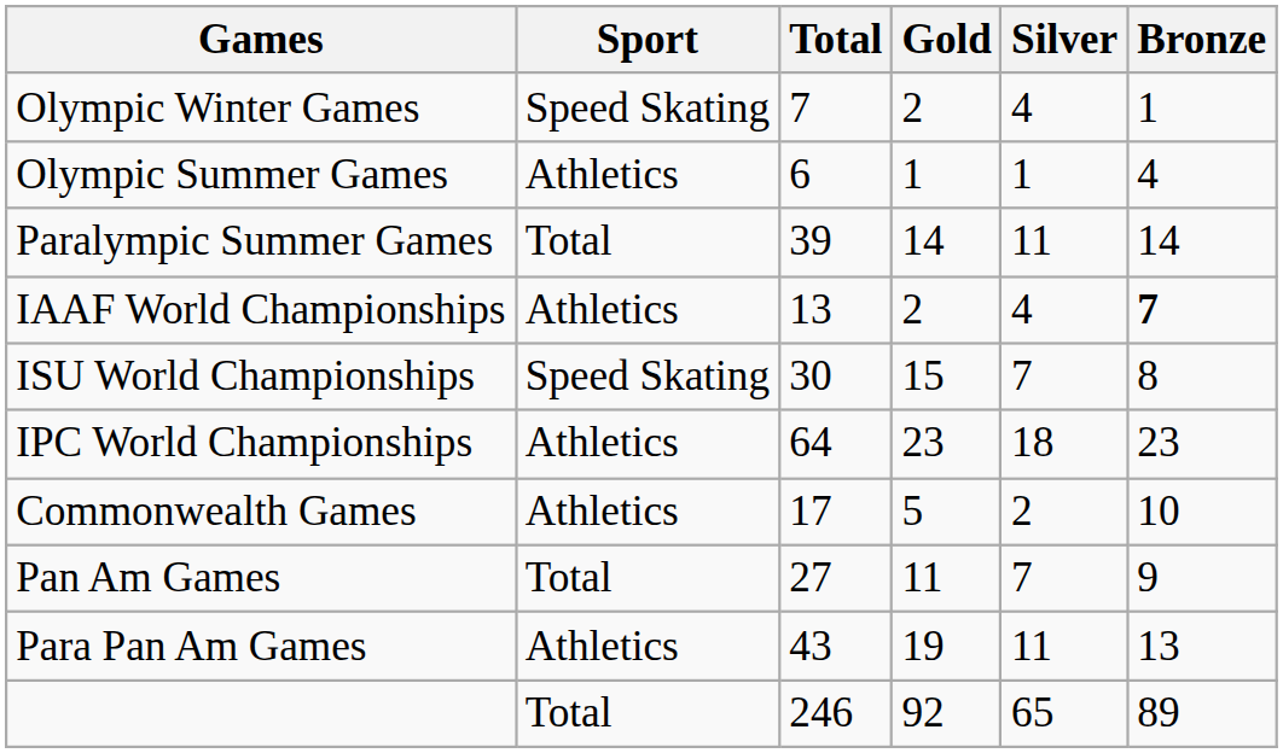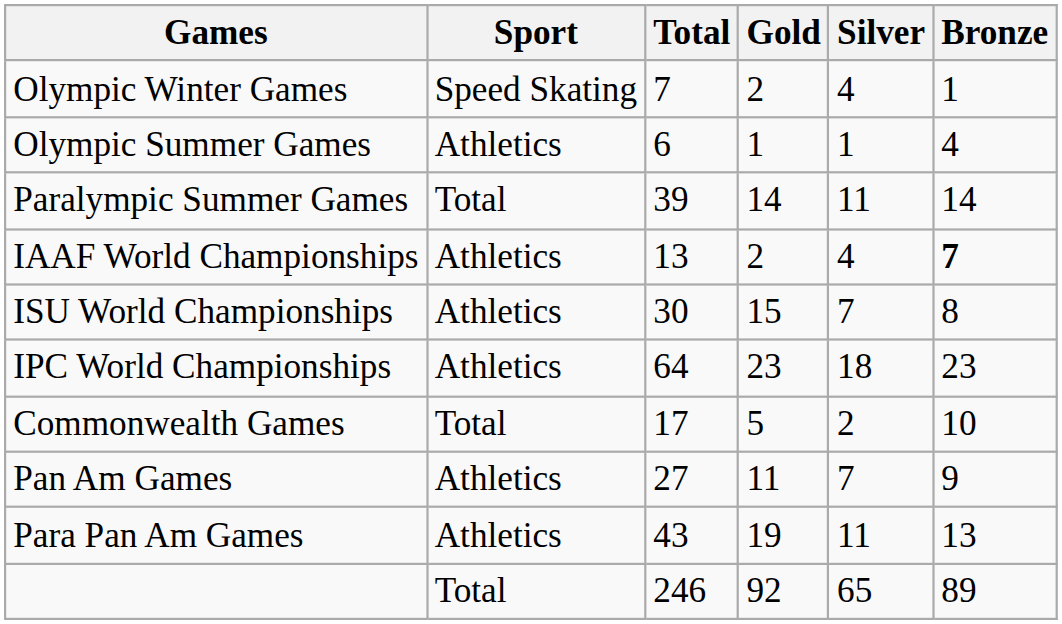ISU World Championships | Sport: Speed Skating -> Athletics
Commonwealth Games | Sport: Athletics -> Total
Pan Am Games | Sport: Total -> Athletics
